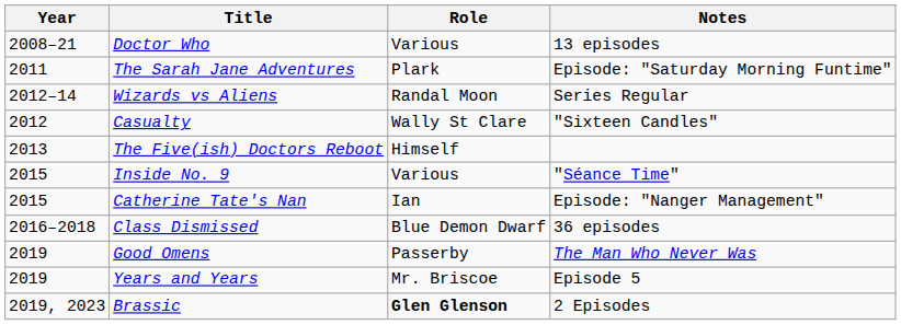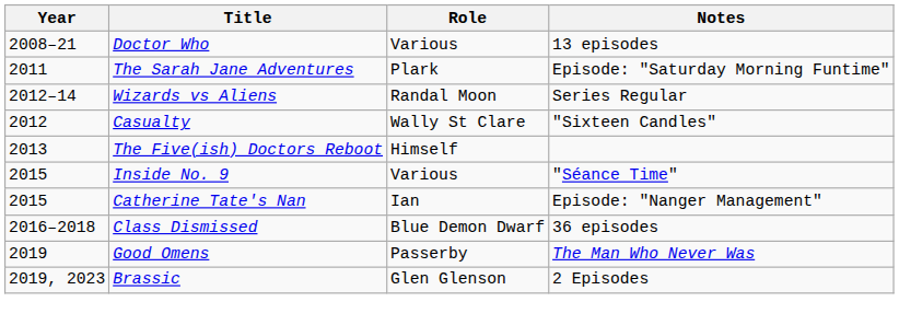- row: 2019 | Years and Years | Mr. Briscoe | Episode 5
Brassic | Role: bold -> normal
